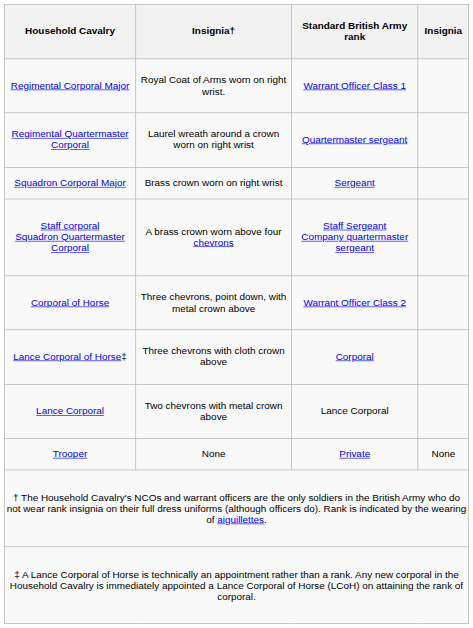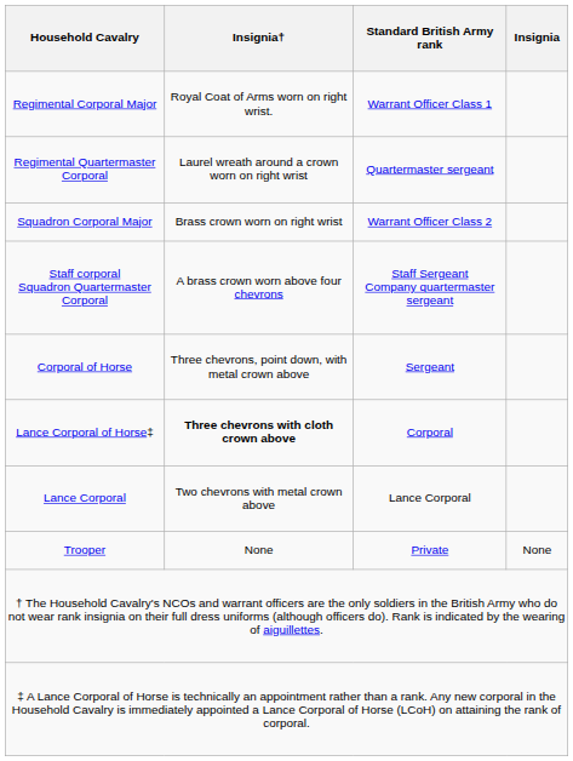Squadron Corporal Major | Standard British Army rank: Sergeant -> Warrant Officer Class 2
Corporal of Horse | Standard British Army rank: Warrant Officer Class 2 -> Sergeant
Lance Corporal of Horse‡ | Insignia†: normal -> bold
